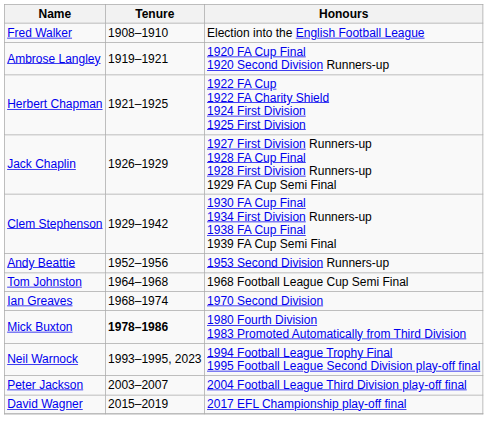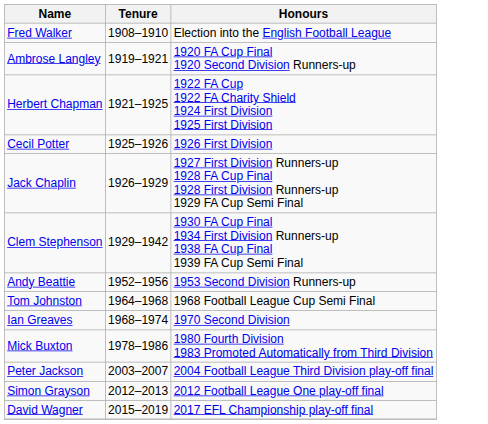+ row: Cecil Potter | 1925–1926 | 1926 First Division
Mick Buxton | Tenure: bold -> normal
- row: Neil Warnock | 1993–1995, 2023 | 1994 Football League Trophy Final 1995 Football League Second Division play-off final
+ row: Simon Grayson | 2012–2013 | 2012 Football League One play-off final
